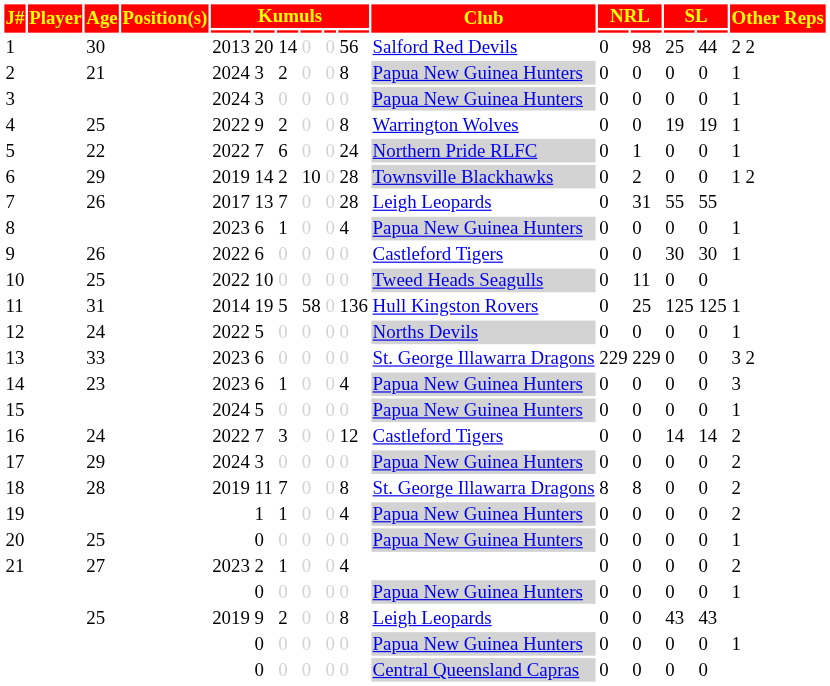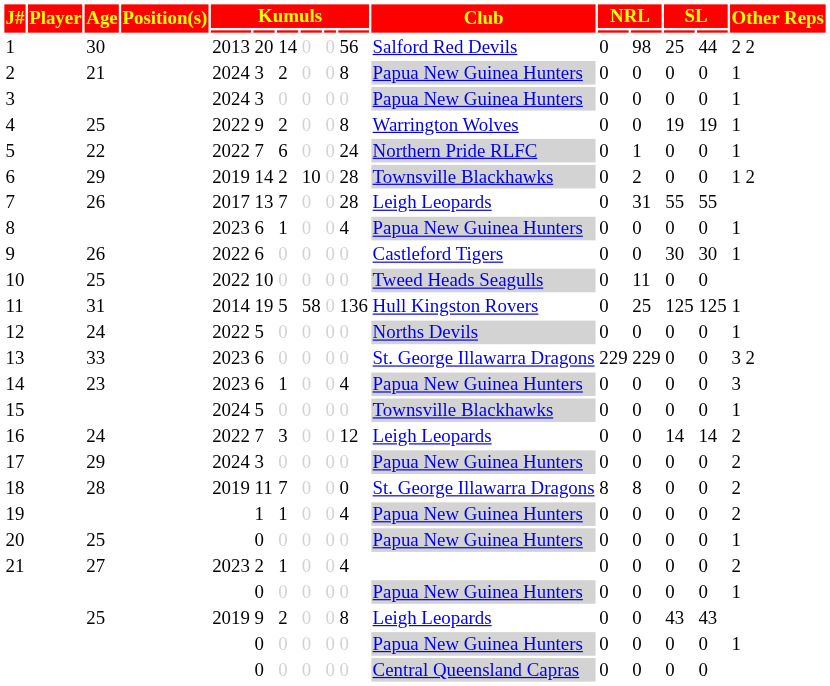15 | Club: Papua New Guinea Hunters -> Townsville Blackhawks
16 | Club: Castleford Tigers -> Leigh Leopards
18 | column 10: 8 -> 0
